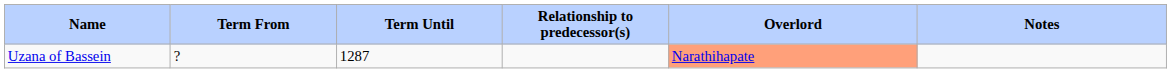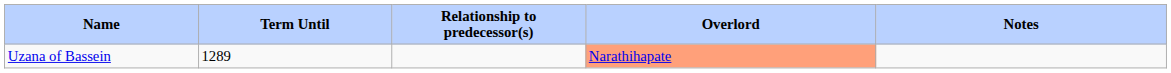- column: Term From | ?
Uzana of Bassein | Term Until: 1287 -> 1289
